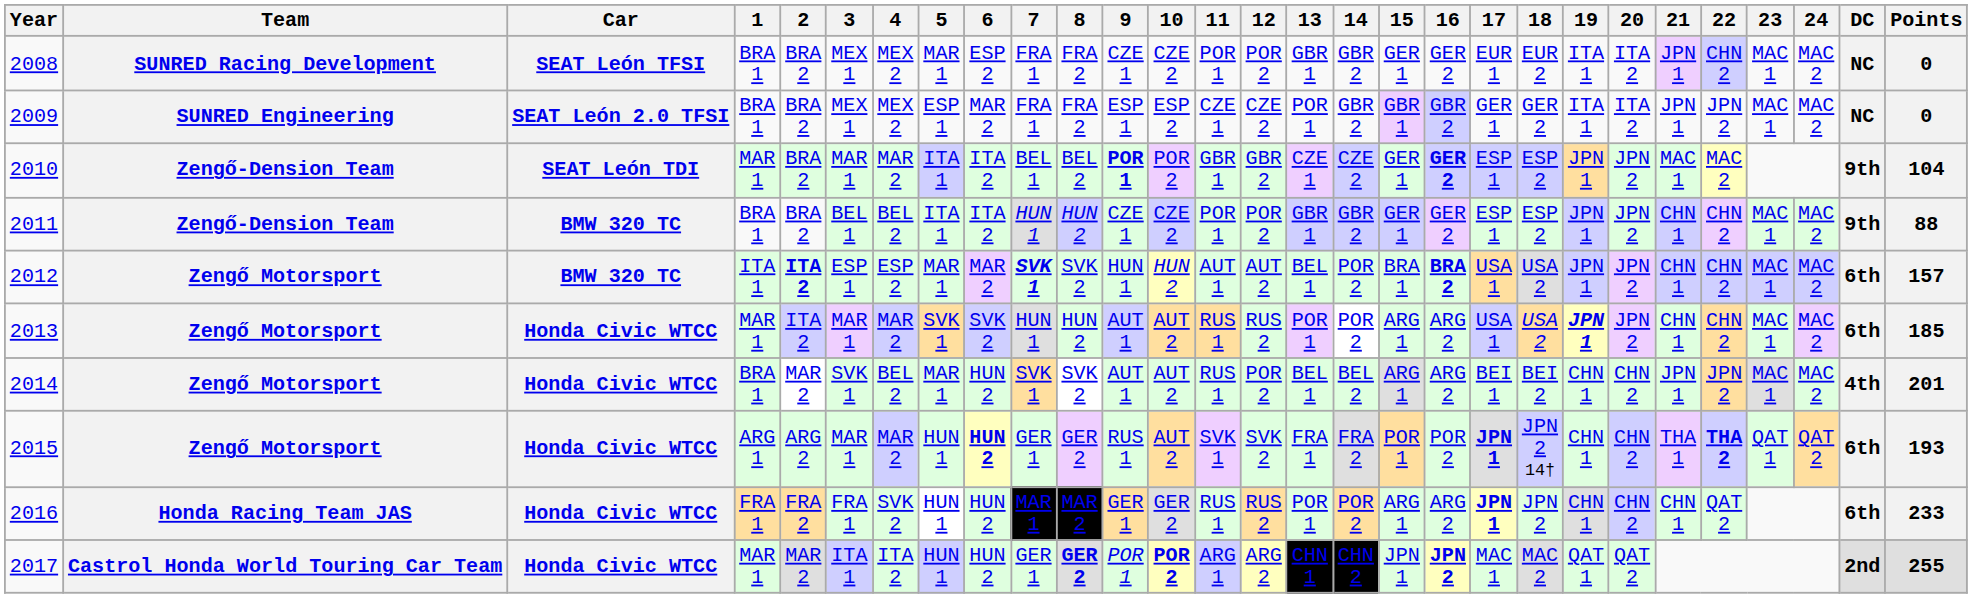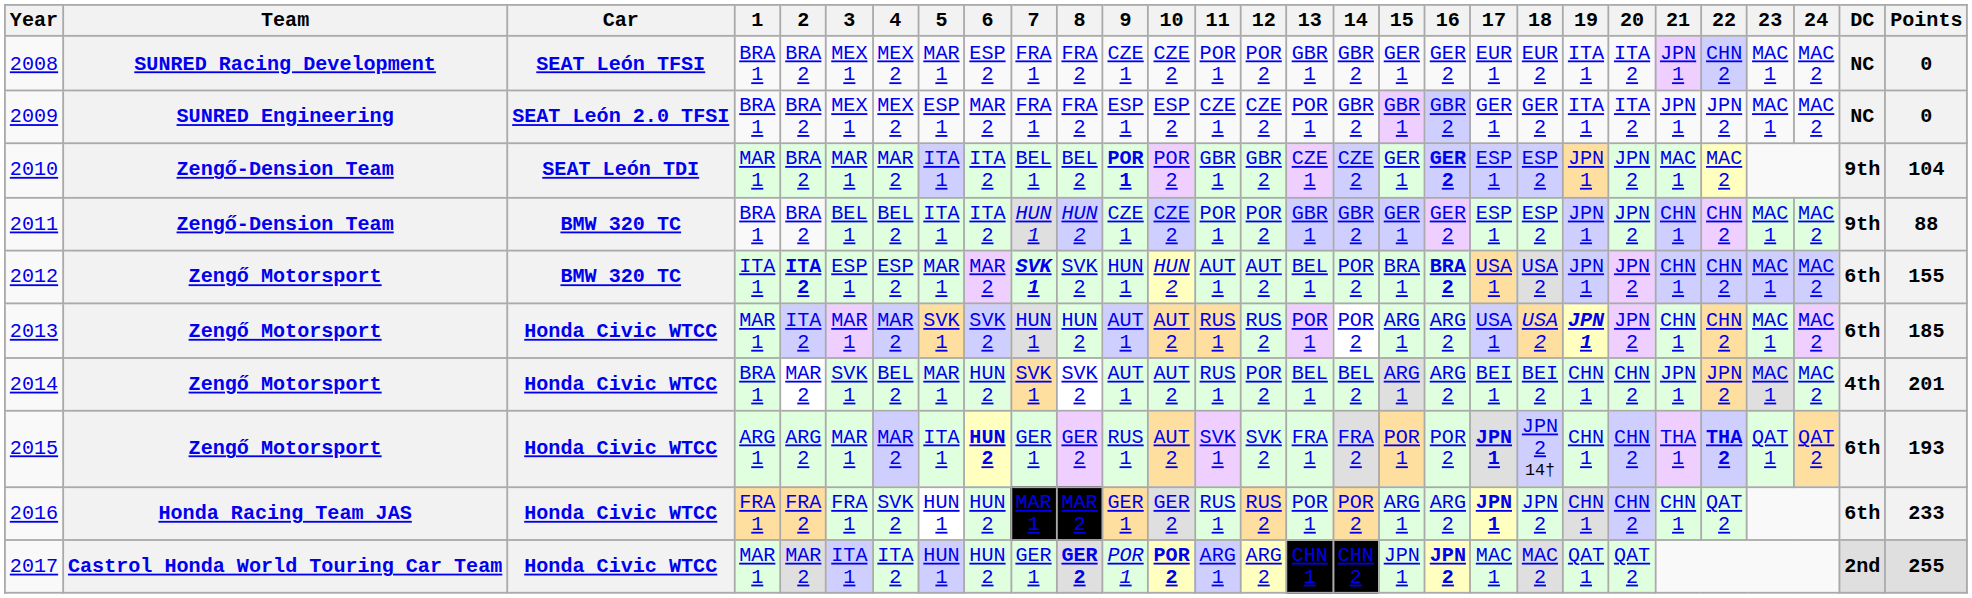2012 | Points: 157 -> 155
2015 | 5: HUN 1 -> ITA 1
